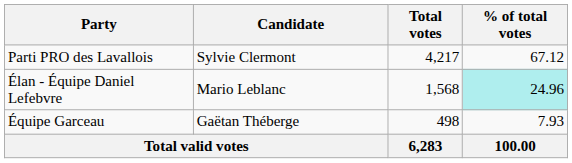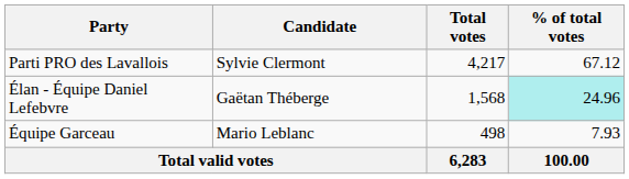Élan - Équipe Daniel Lefebvre | Candidate: Mario Leblanc -> Gaëtan Théberge
Équipe Garceau | Candidate: Gaëtan Théberge -> Mario Leblanc
